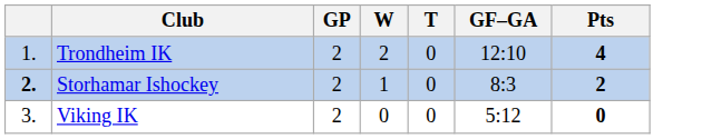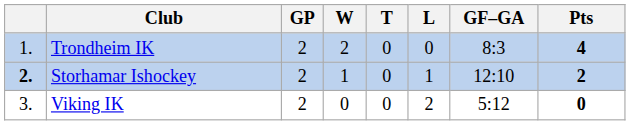+ column: L | 0 | 1 | 2
Trondheim IK | GF–GA: 12:10 -> 8:3
Storhamar Ishockey | GF–GA: 8:3 -> 12:10
